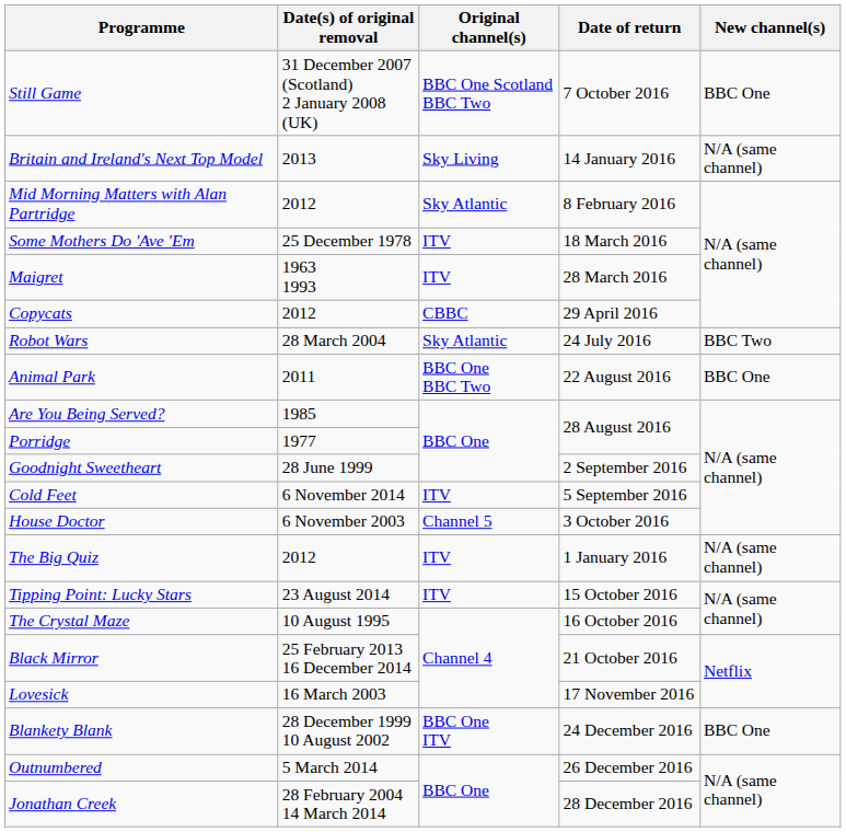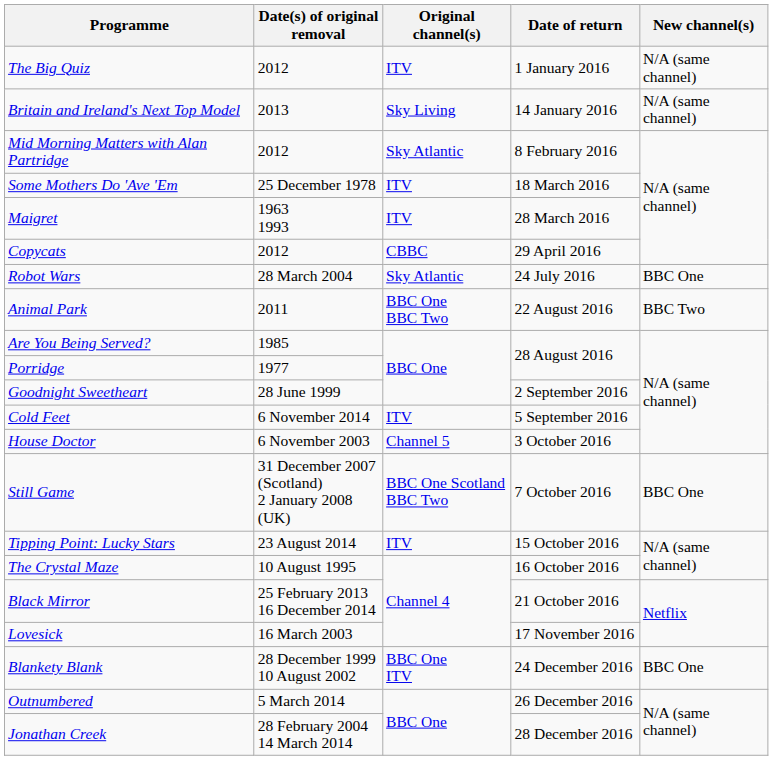rows swapped: The Big Quiz <-> Still Game
Robot Wars | New channel(s): BBC Two -> BBC One
Animal Park | New channel(s): BBC One -> BBC Two
